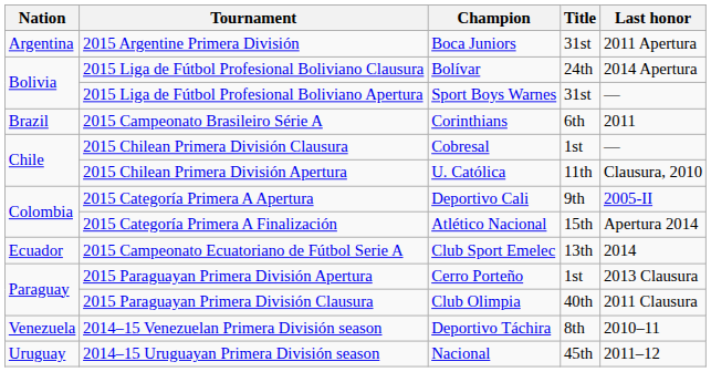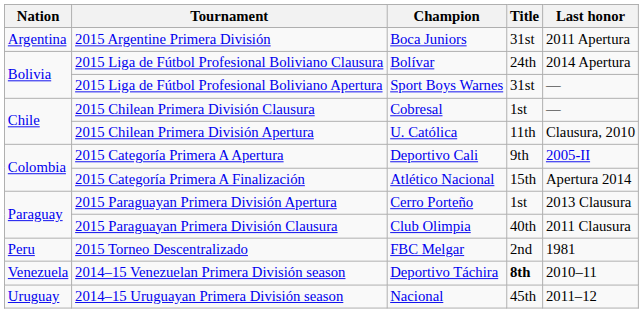- row: Brazil | 2015 Campeonato Brasileiro Série A | Corinthians | 6th | 2011
- row: Ecuador | 2015 Campeonato Ecuatoriano de Fútbol Serie A | Club Sport Emelec | 13th | 2014
+ row: Peru | 2015 Torneo Descentralizado | FBC Melgar | 2nd | 1981
2014–15 Venezuelan Primera División season | Title: normal -> bold
